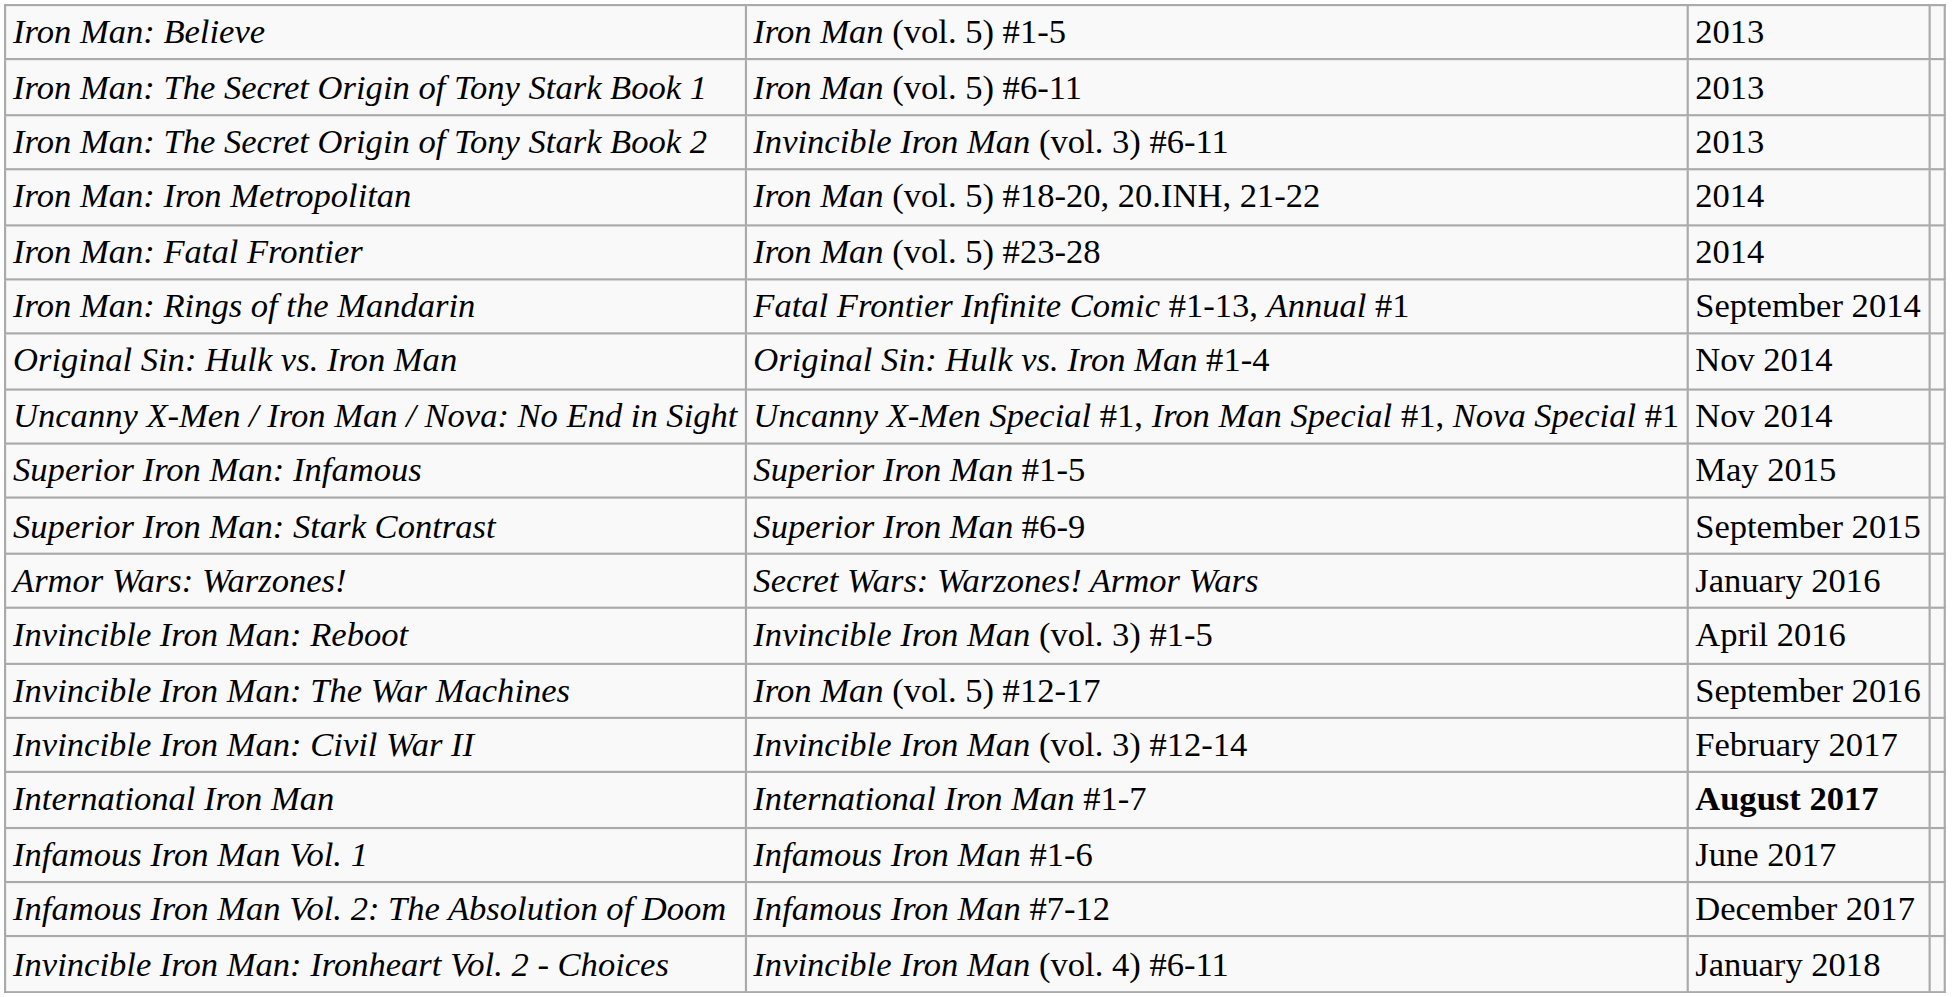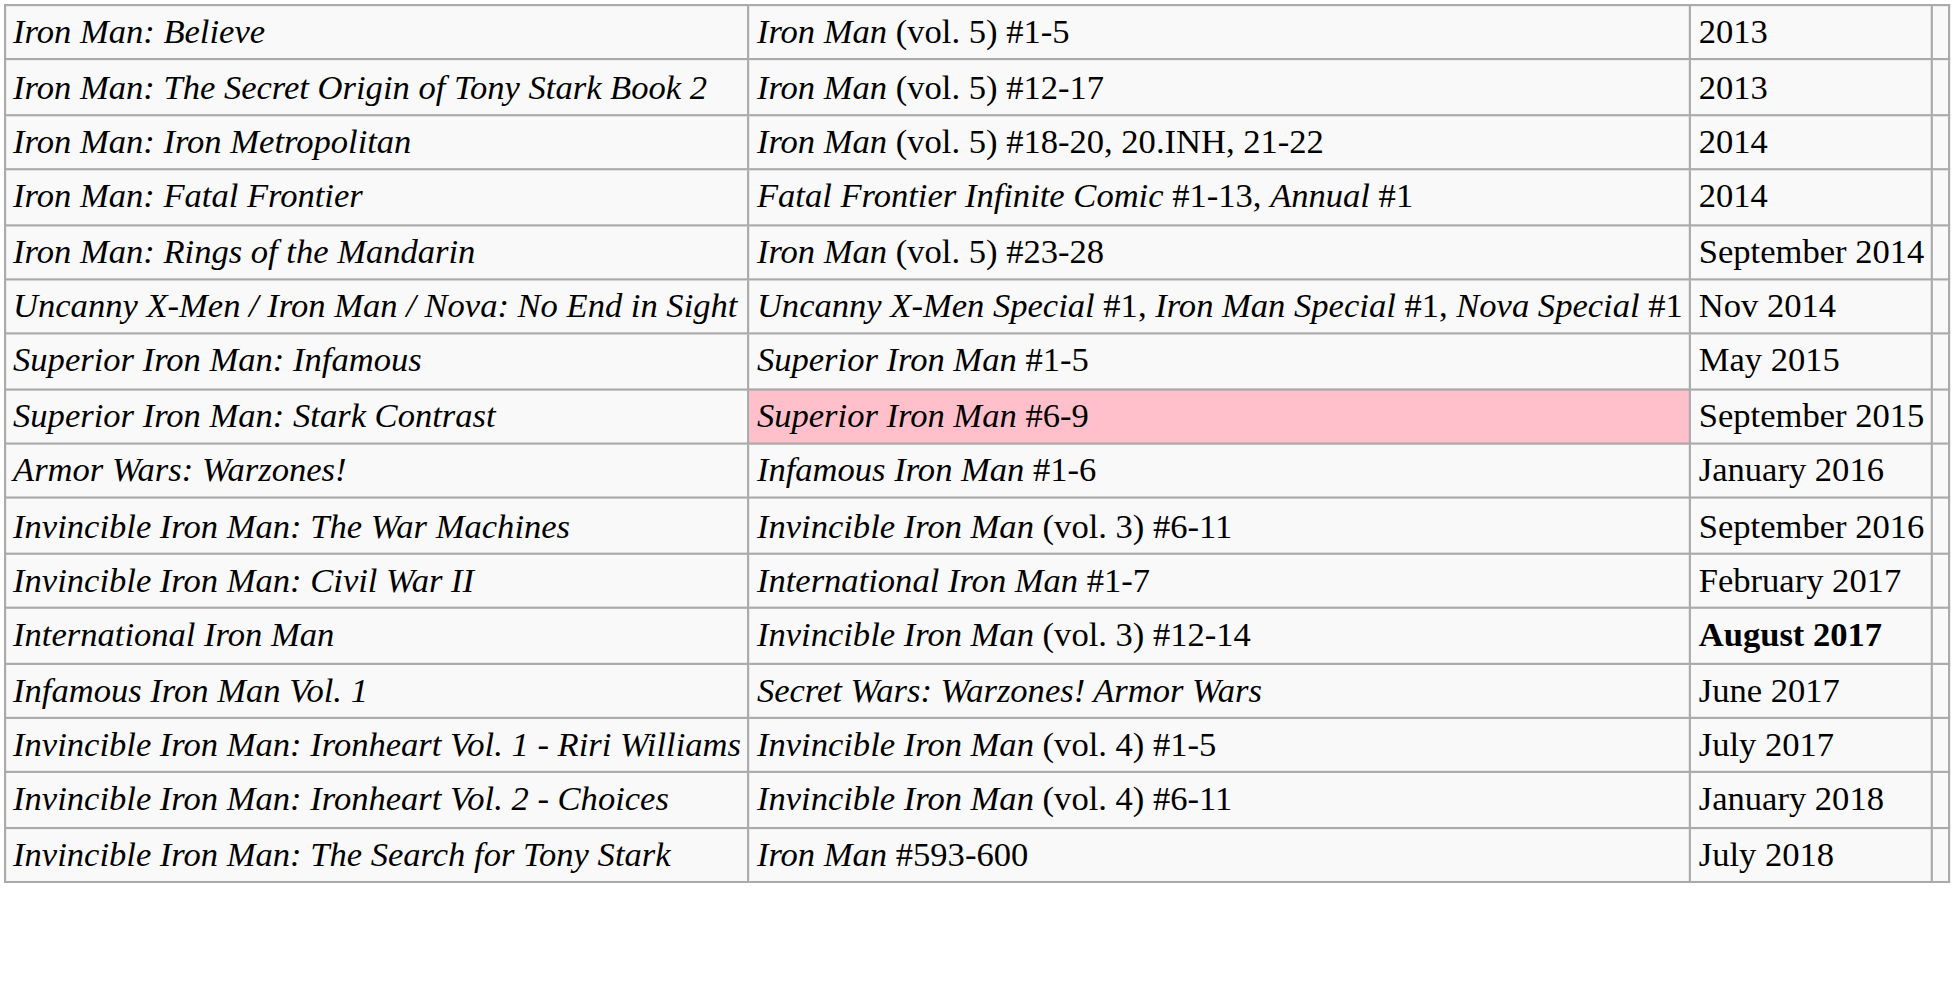- row: Iron Man: The Secret Origin of Tony Stark Book 1 | Iron Man (vol. 5) #6-11 | 2013
Iron Man: The Secret Origin of Tony Stark Book 2 | column 2: Invincible Iron Man (vol. 3) #6-11 -> Iron Man (vol. 5) #12-17
Iron Man: Fatal Frontier | column 2: Iron Man (vol. 5) #23-28 -> Fatal Frontier Infinite Comic #1-13, Annual #1
Iron Man: Rings of the Mandarin | column 2: Fatal Frontier Infinite Comic #1-13, Annual #1 -> Iron Man (vol. 5) #23-28
- row: Original Sin: Hulk vs. Iron Man | Original Sin: Hulk vs. Iron Man #1-4 | Nov 2014
Superior Iron Man: Stark Contrast | column 2: no background -> pink background
Armor Wars: Warzones! | column 2: Secret Wars: Warzones! Armor Wars -> Infamous Iron Man #1-6
- row: Invincible Iron Man: Reboot | Invincible Iron Man (vol. 3) #1-5 | April 2016
Invincible Iron Man: The War Machines | column 2: Iron Man (vol. 5) #12-17 -> Invincible Iron Man (vol. 3) #6-11
Invincible Iron Man: Civil War II | column 2: Invincible Iron Man (vol. 3) #12-14 -> International Iron Man #1-7
International Iron Man | column 2: International Iron Man #1-7 -> Invincible Iron Man (vol. 3) #12-14
Infamous Iron Man Vol. 1 | column 2: Infamous Iron Man #1-6 -> Secret Wars: Warzones! Armor Wars
- row: Infamous Iron Man Vol. 2: The Absolution of Doom | Infamous Iron Man #7-12 | December 2017
+ row: Invincible Iron Man: Ironheart Vol. 1 - Riri Williams | Invincible Iron Man (vol. 4) #1-5 | July 2017
+ row: Invincible Iron Man: The Search for Tony Stark | Iron Man #593-600 | July 2018
